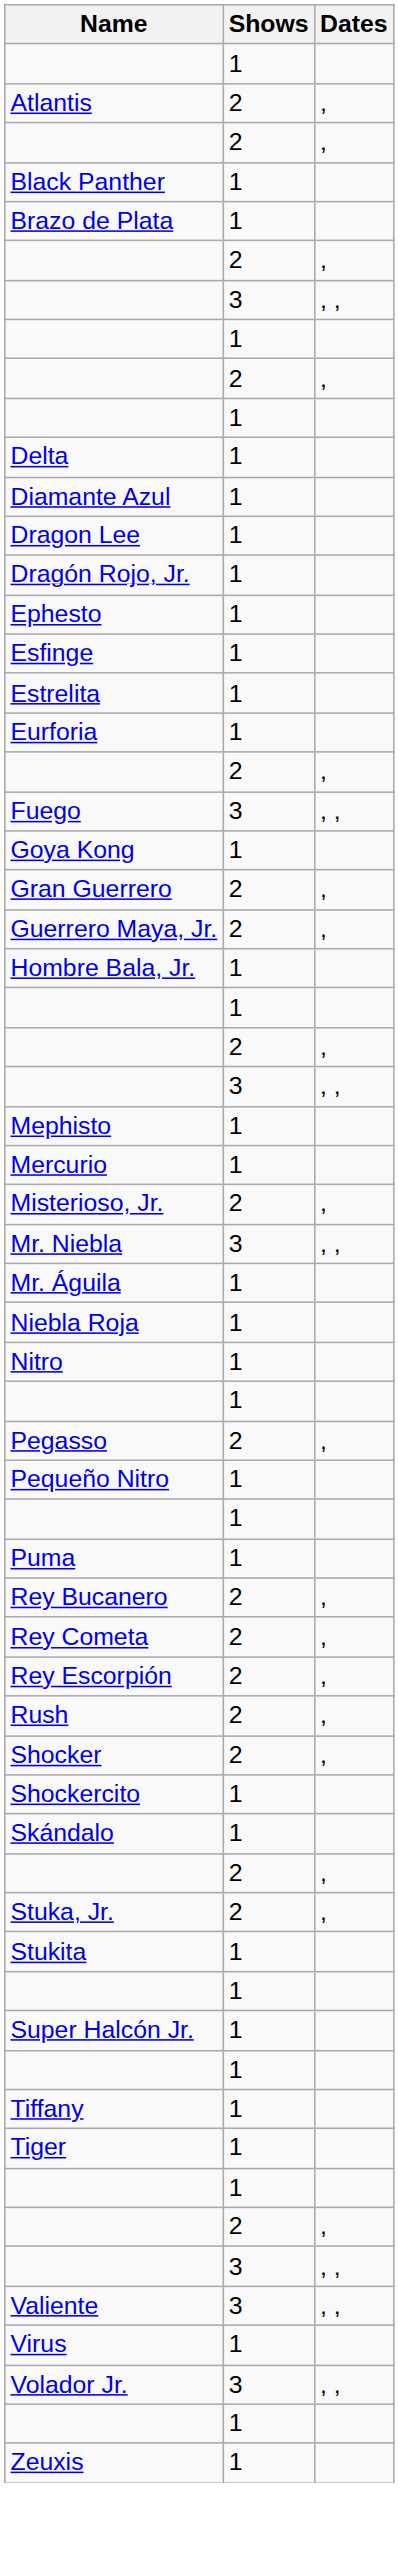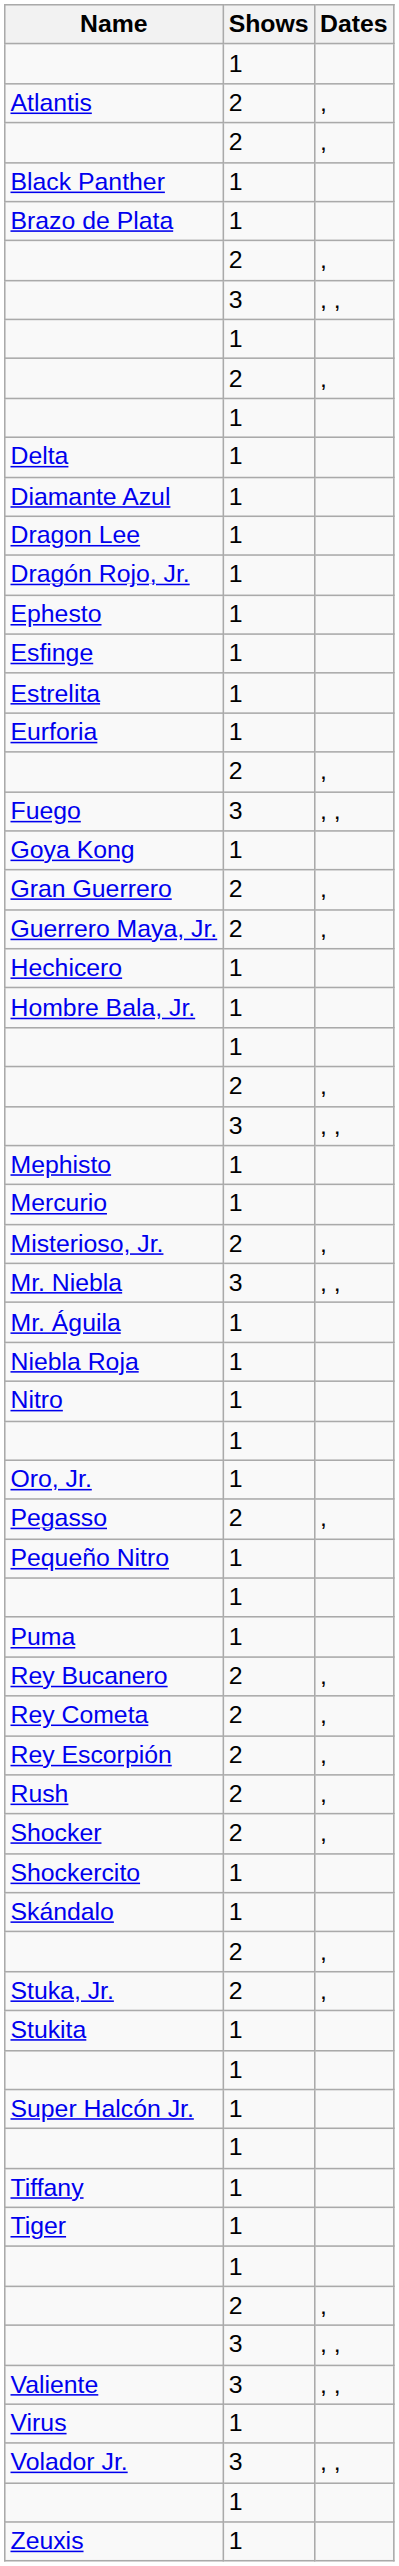+ row: Hechicero | 1
+ row: Oro, Jr. | 1
